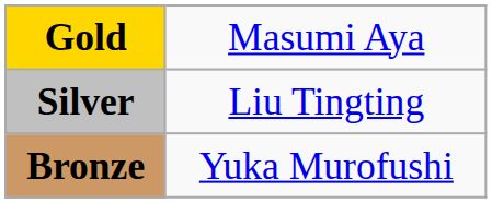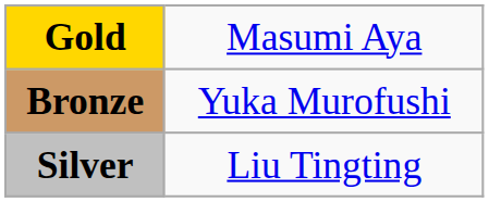rows swapped: Silver <-> Bronze
